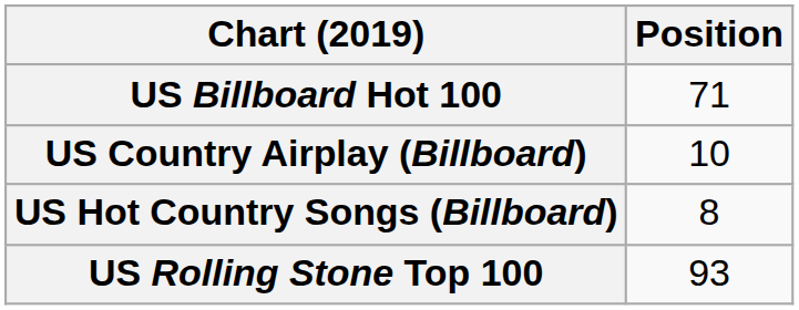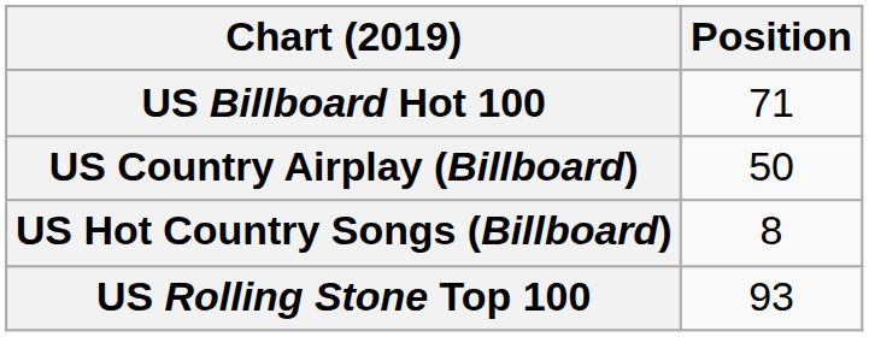US Country Airplay (Billboard) | Position: 10 -> 50
